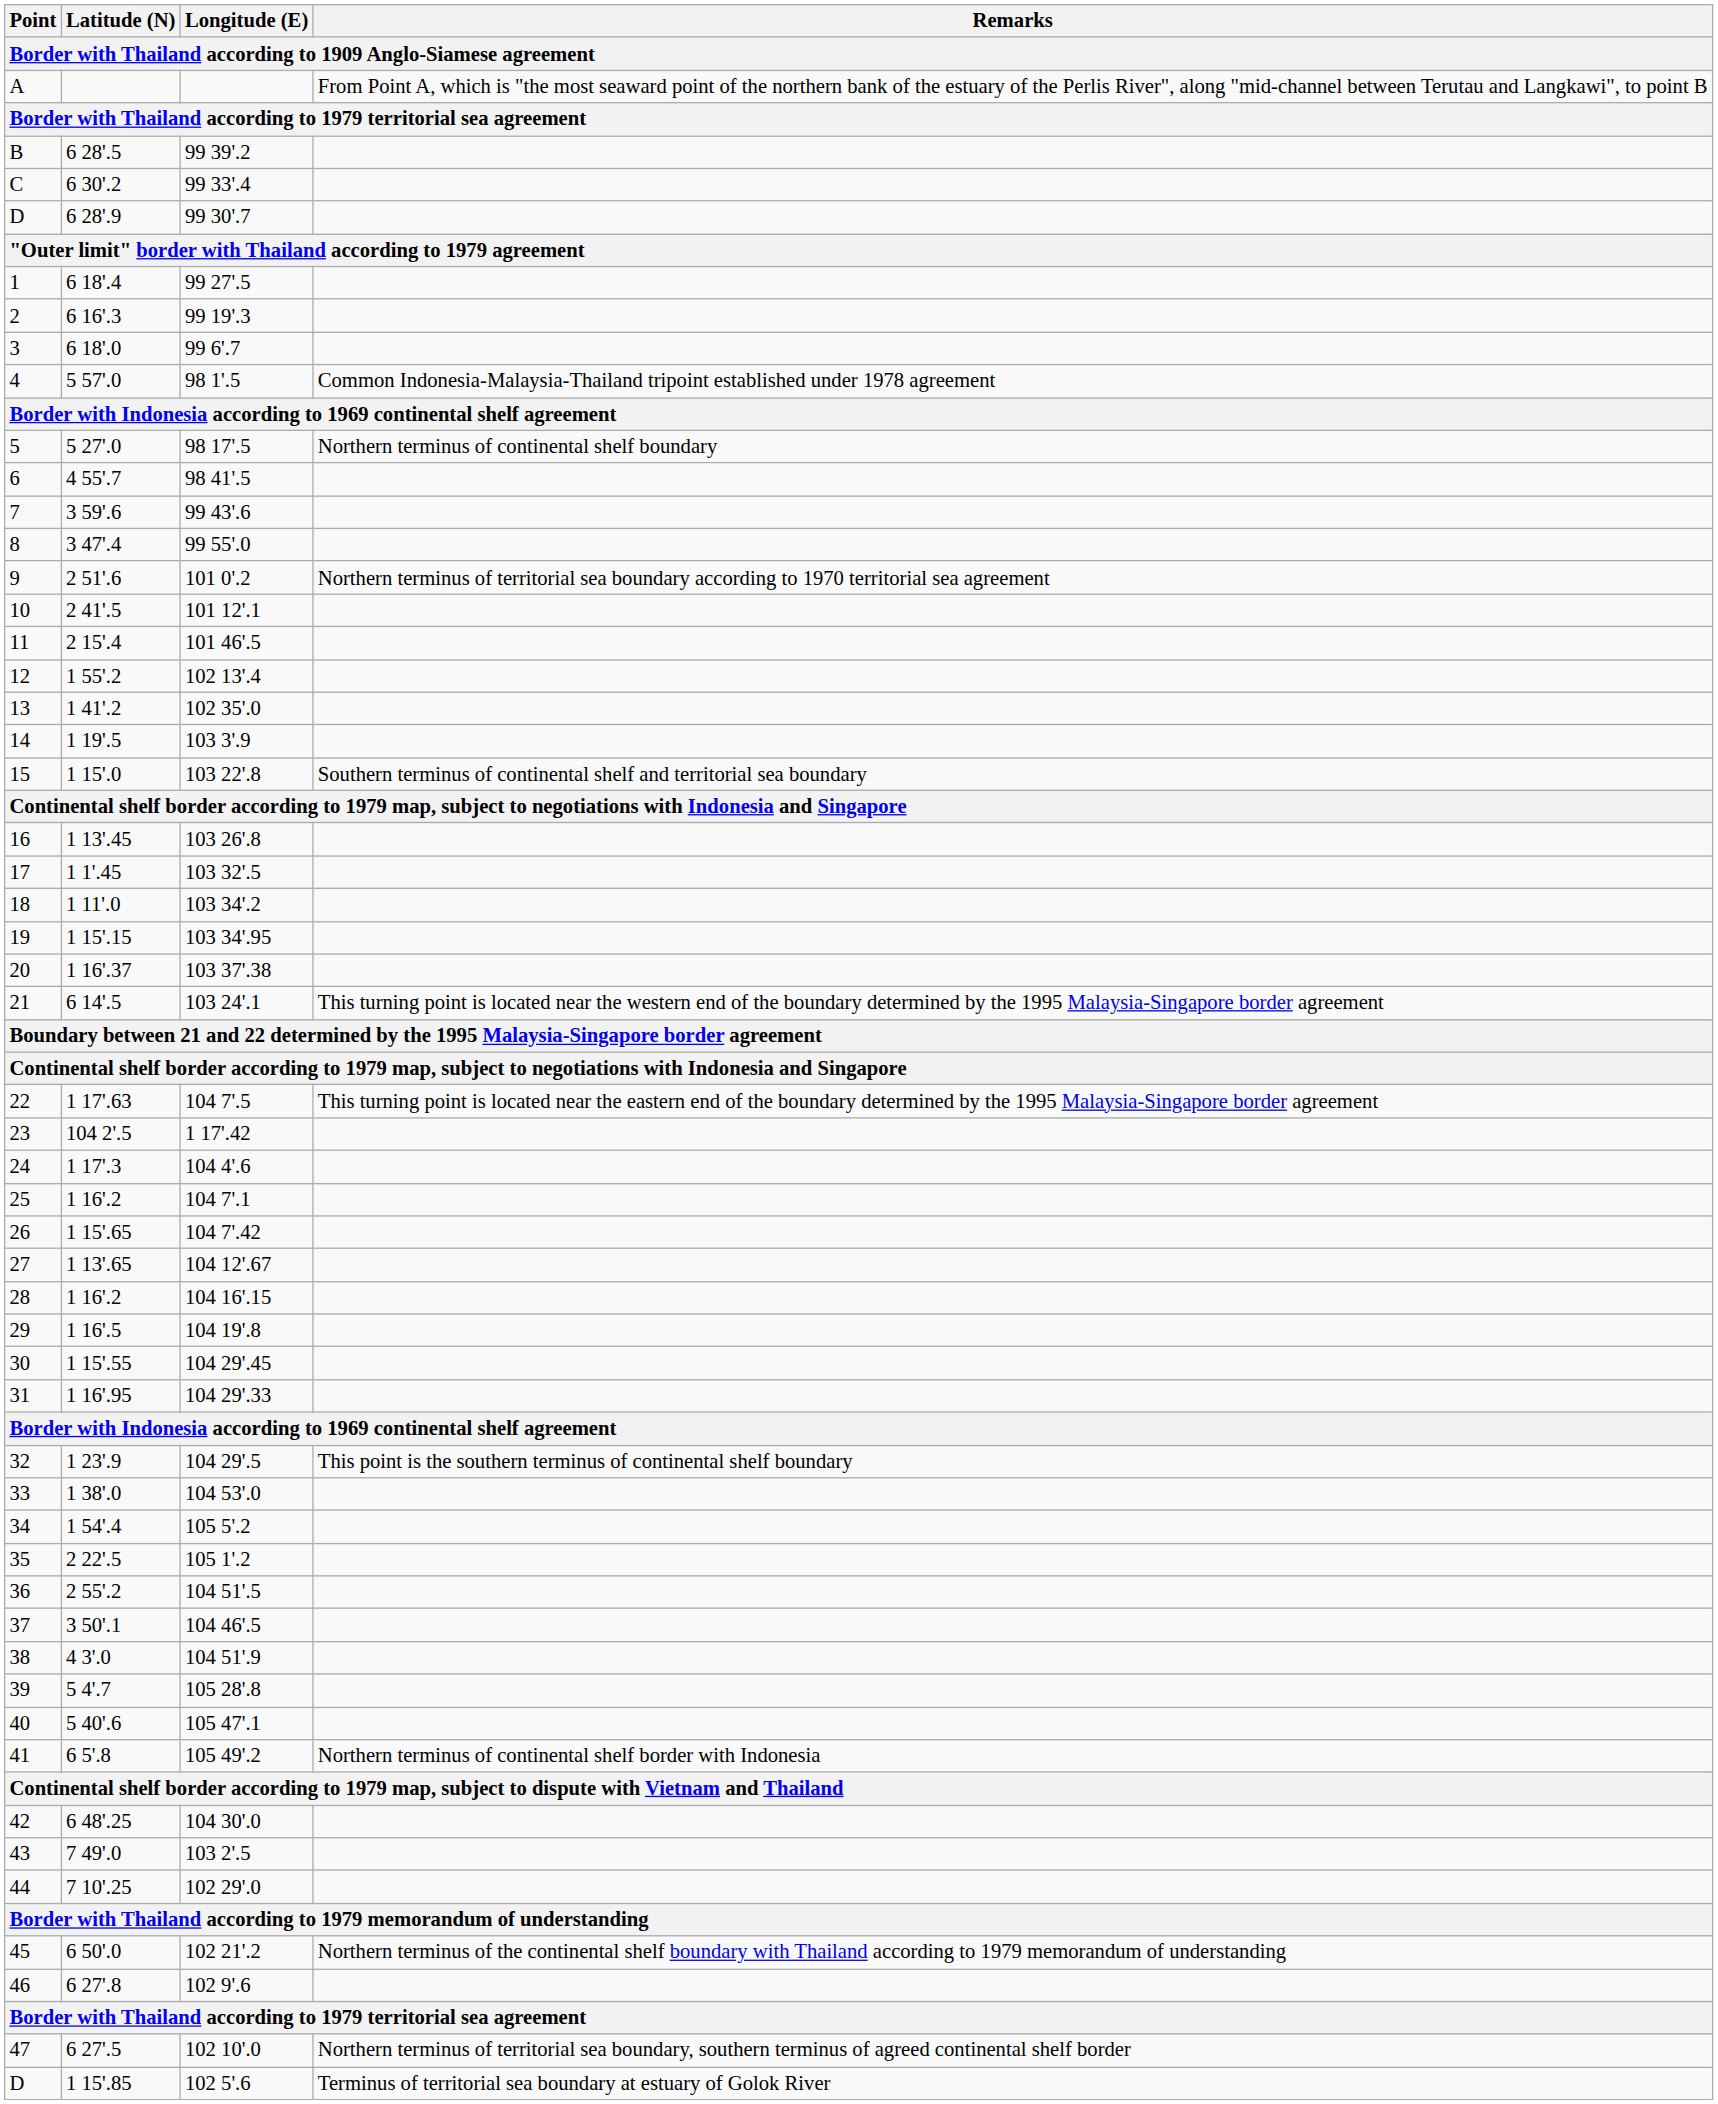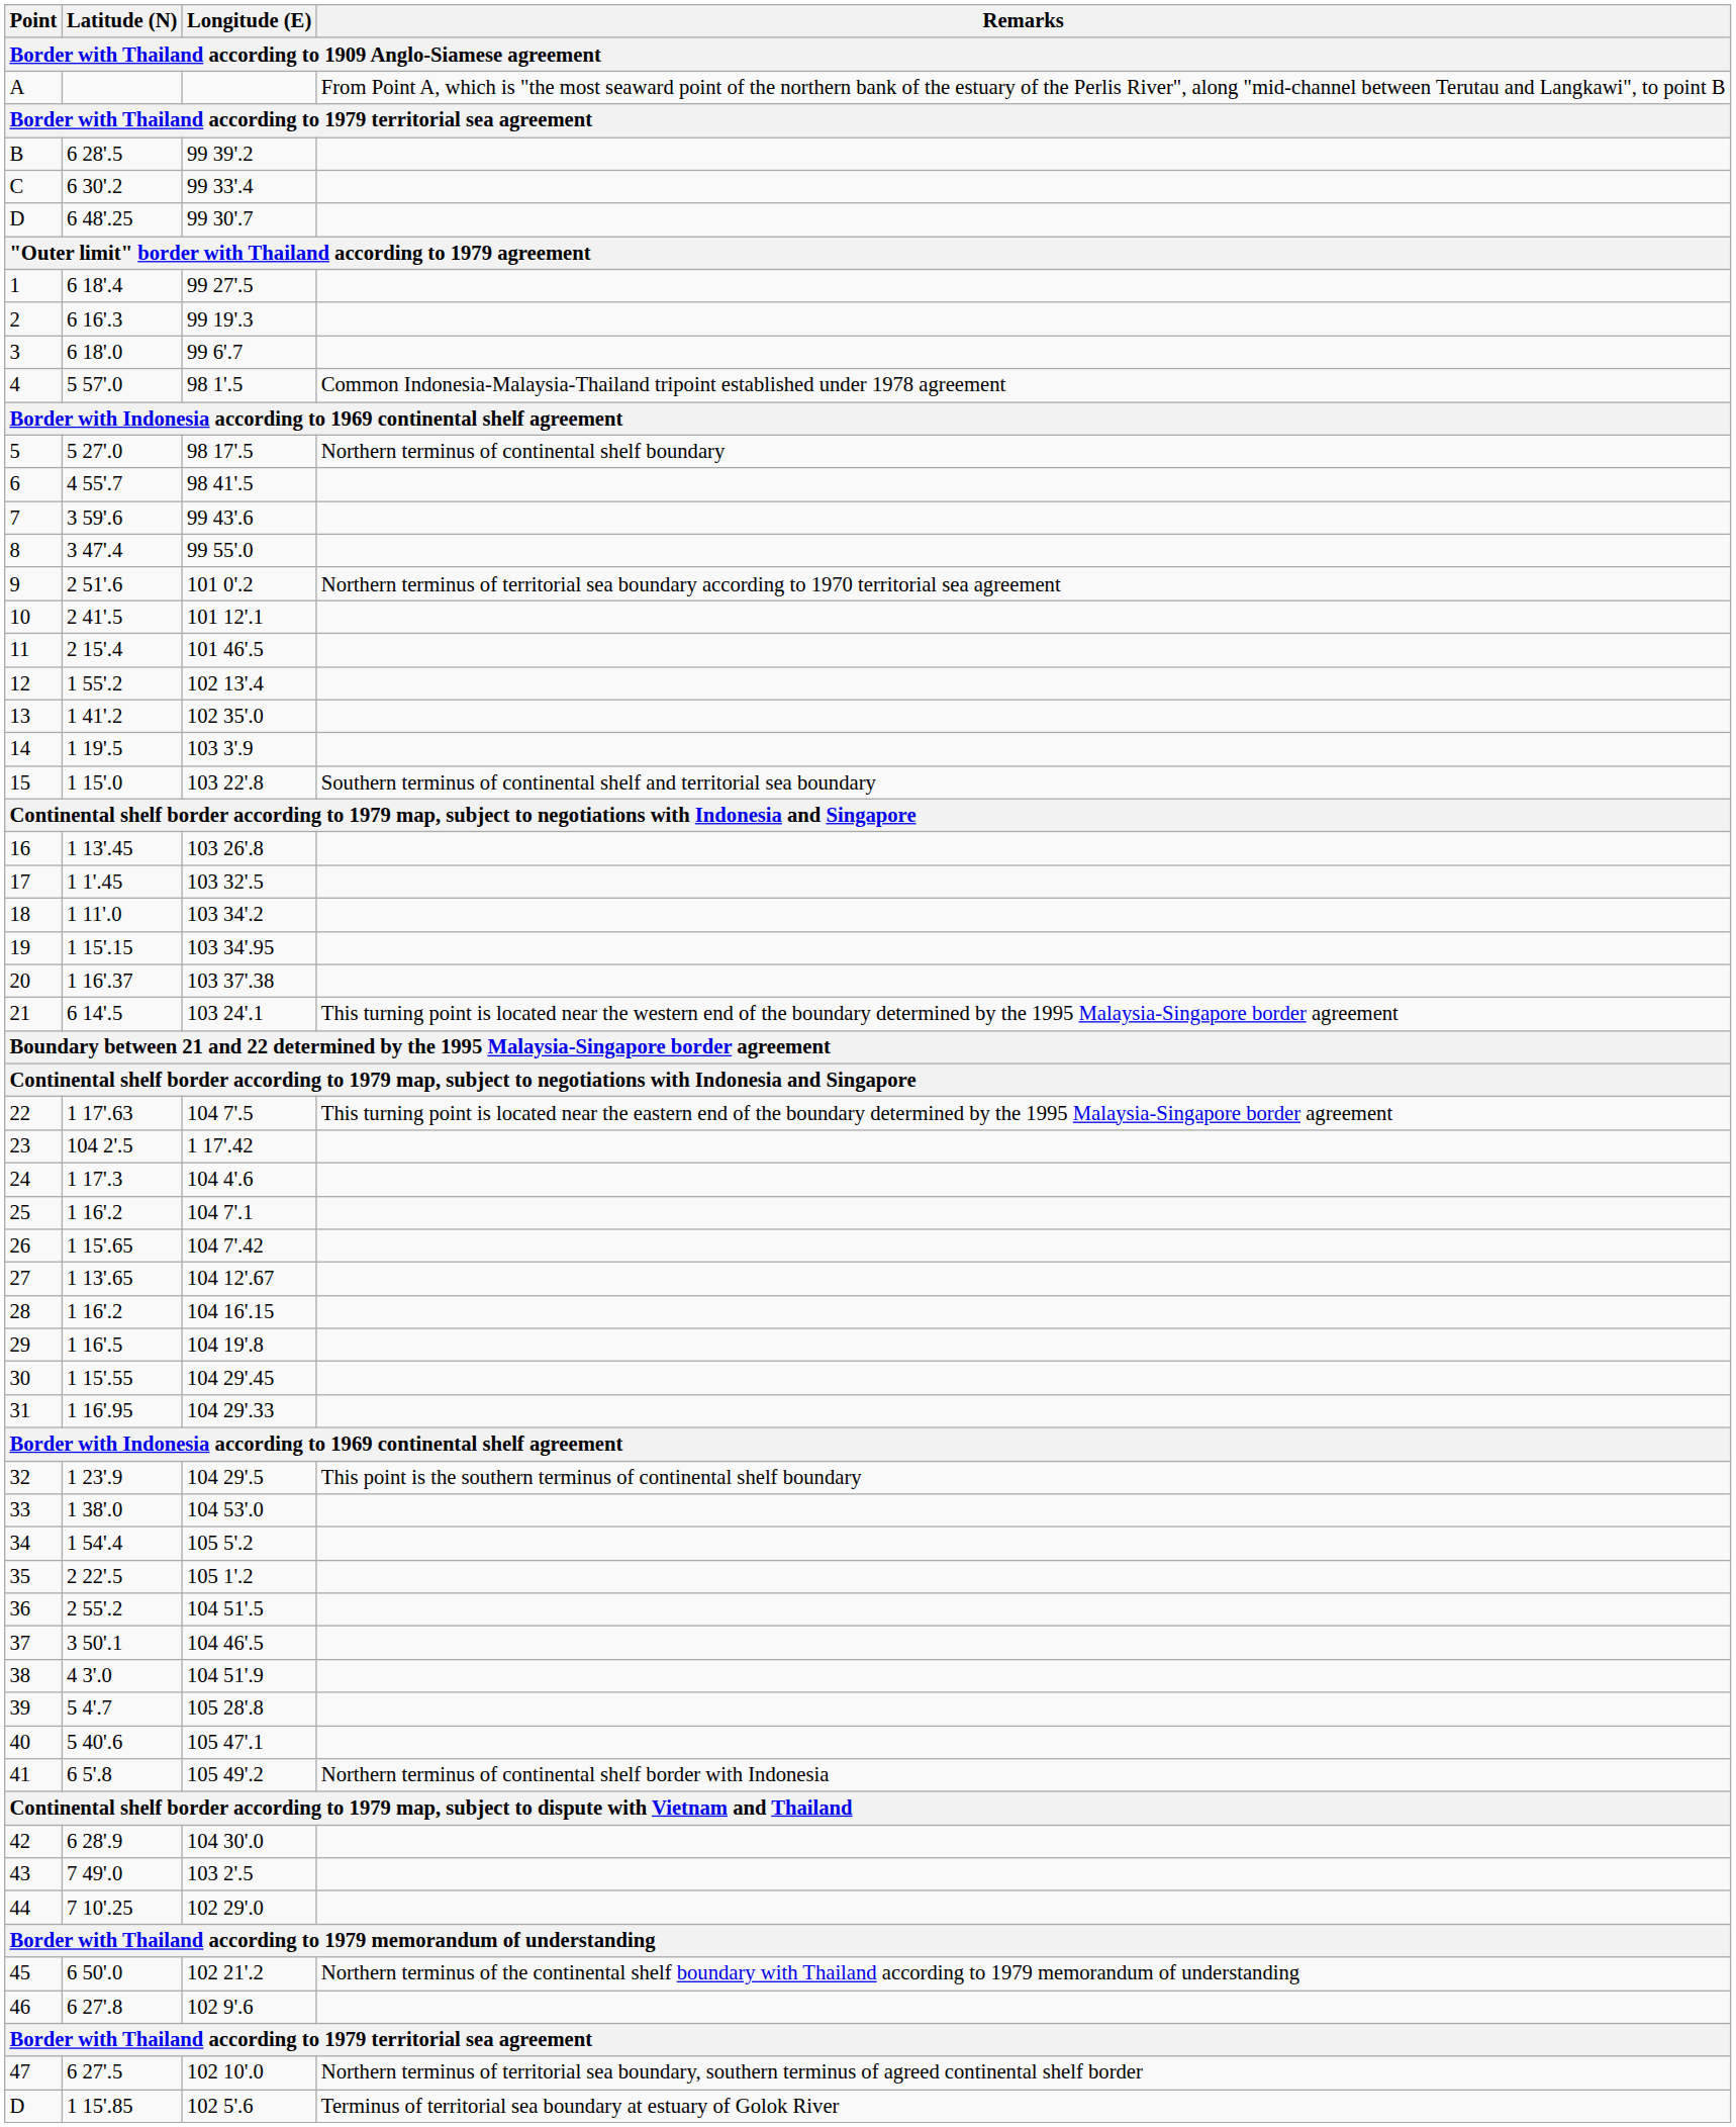99 30'.7 | Latitude (N): 6 28'.9 -> 6 48'.25
104 30'.0 | Latitude (N): 6 48'.25 -> 6 28'.9
